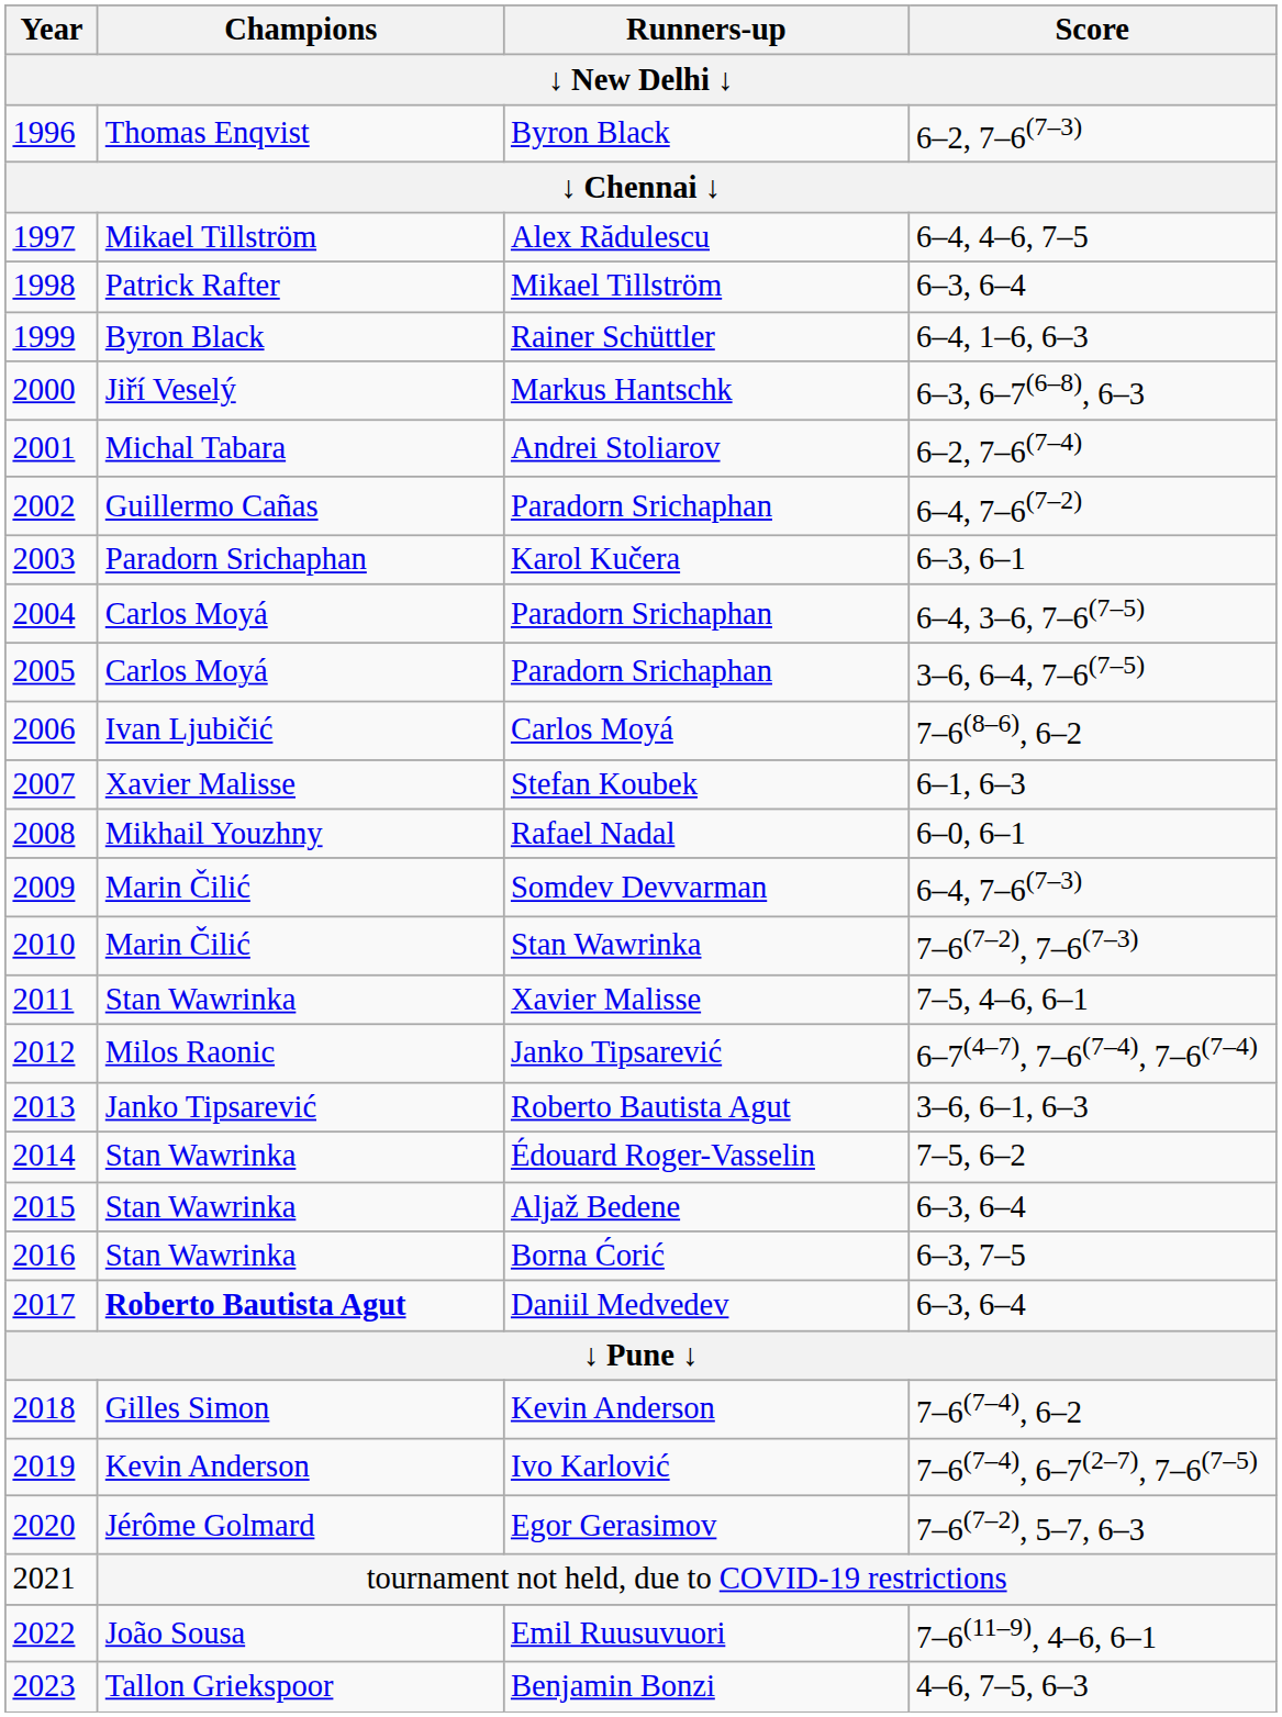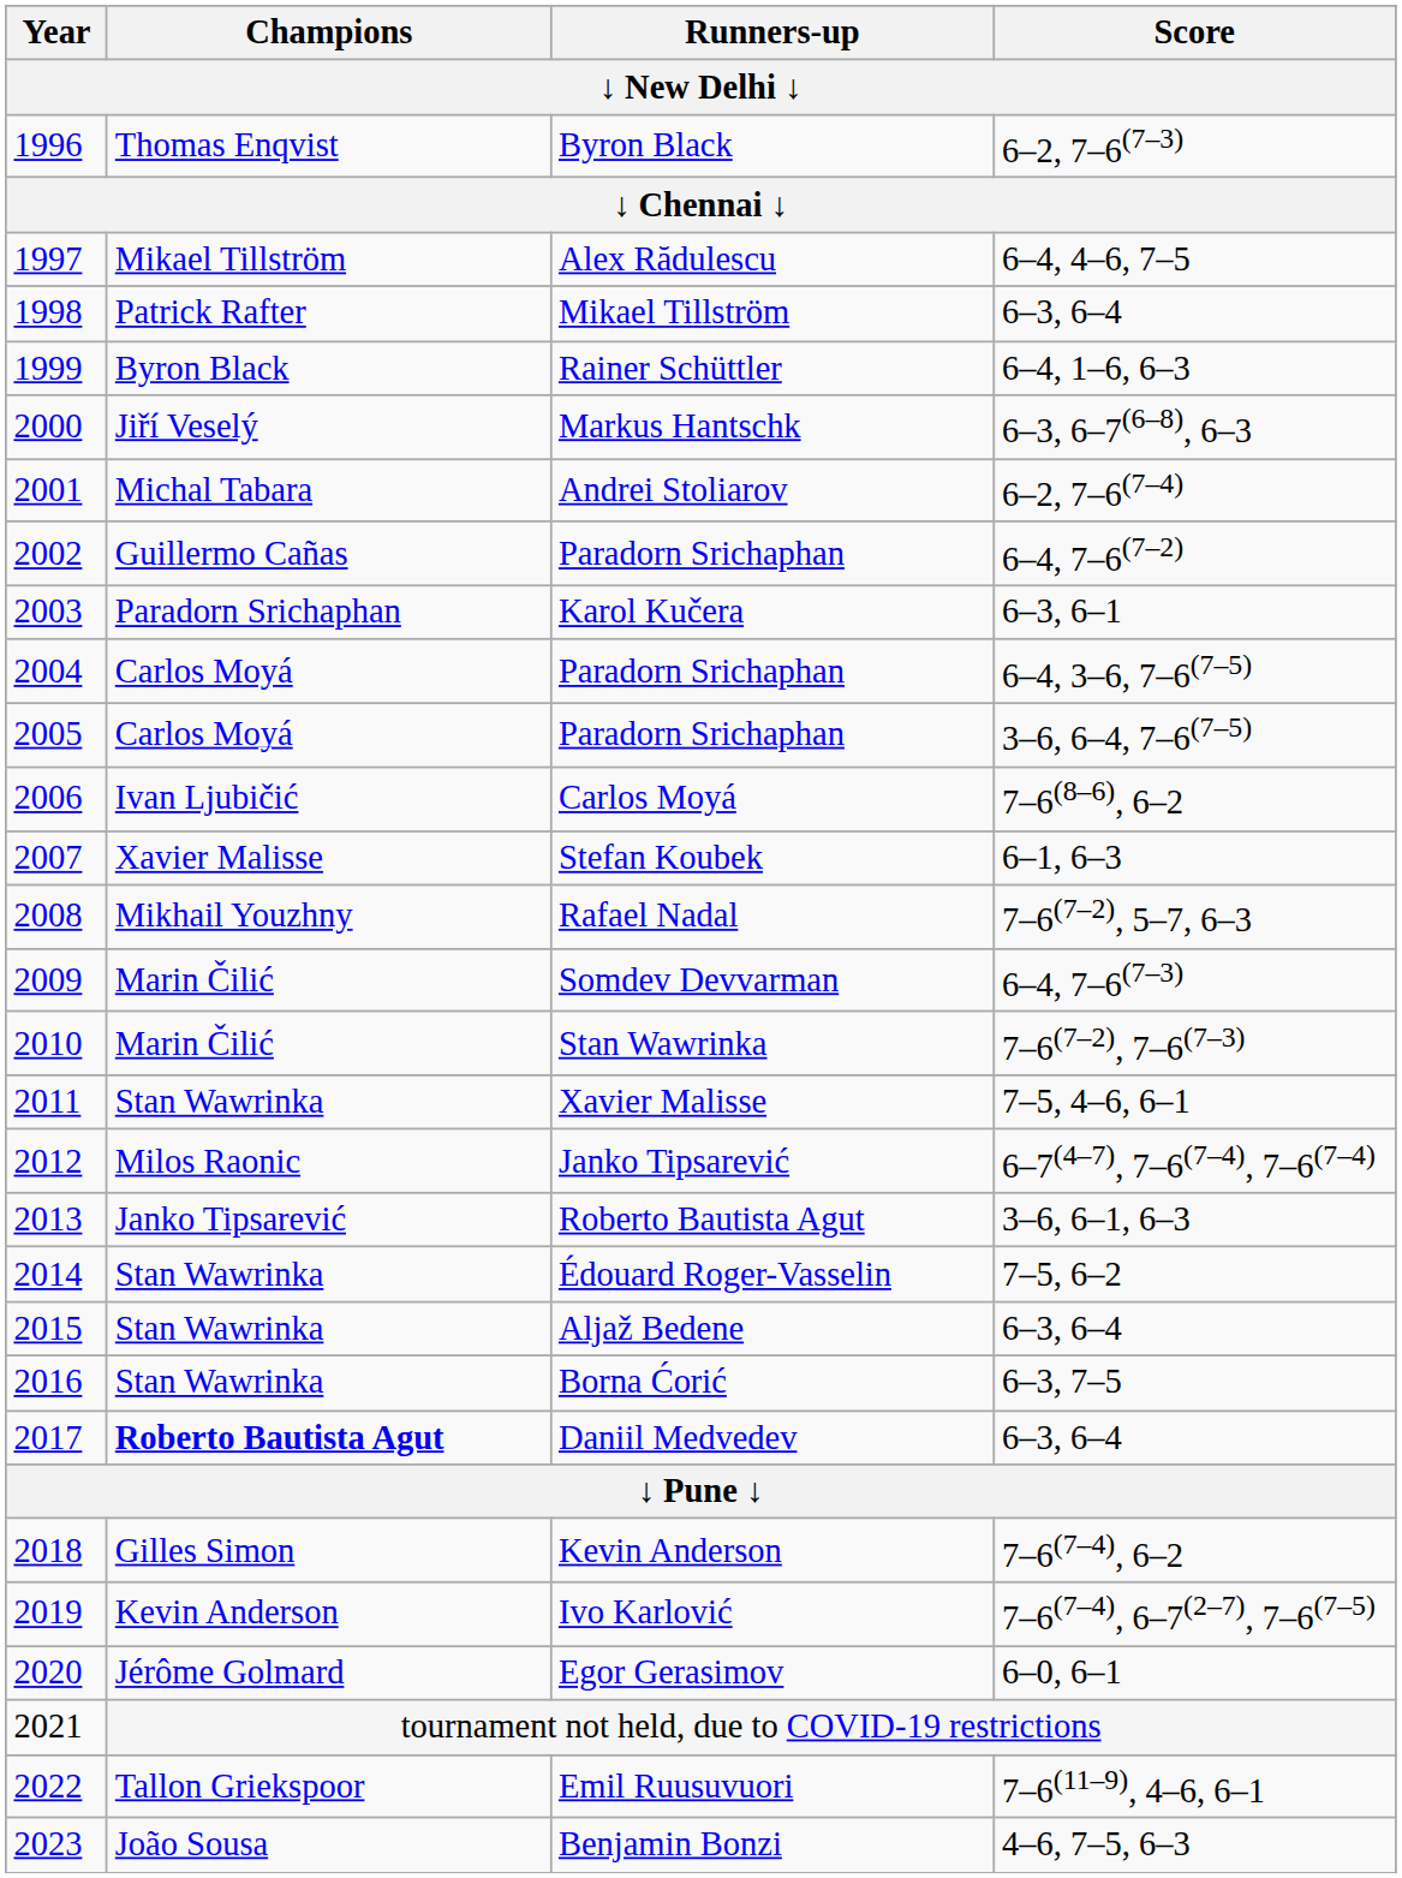Rafael Nadal | Score: 6–0, 6–1 -> 7–6(7–2), 5–7, 6–3
Egor Gerasimov | Score: 7–6(7–2), 5–7, 6–3 -> 6–0, 6–1
Emil Ruusuvuori | Champions: João Sousa -> Tallon Griekspoor
Benjamin Bonzi | Champions: Tallon Griekspoor -> João Sousa
